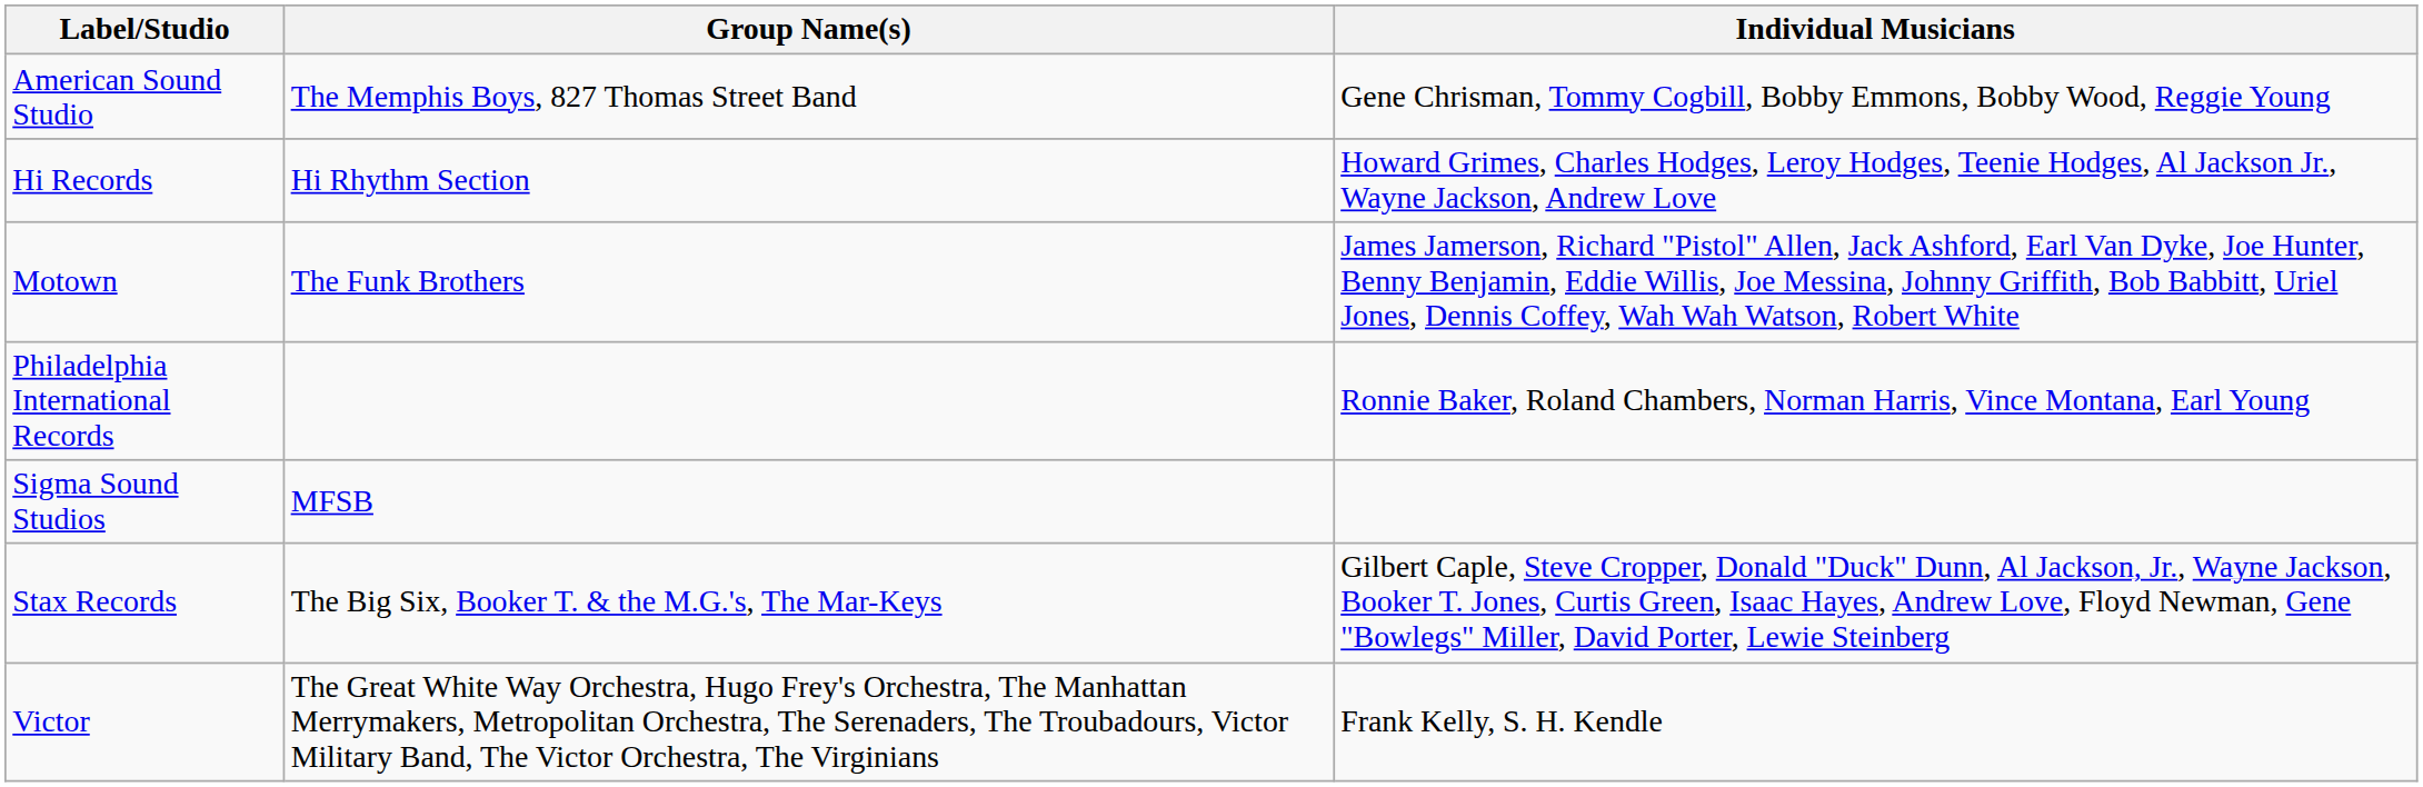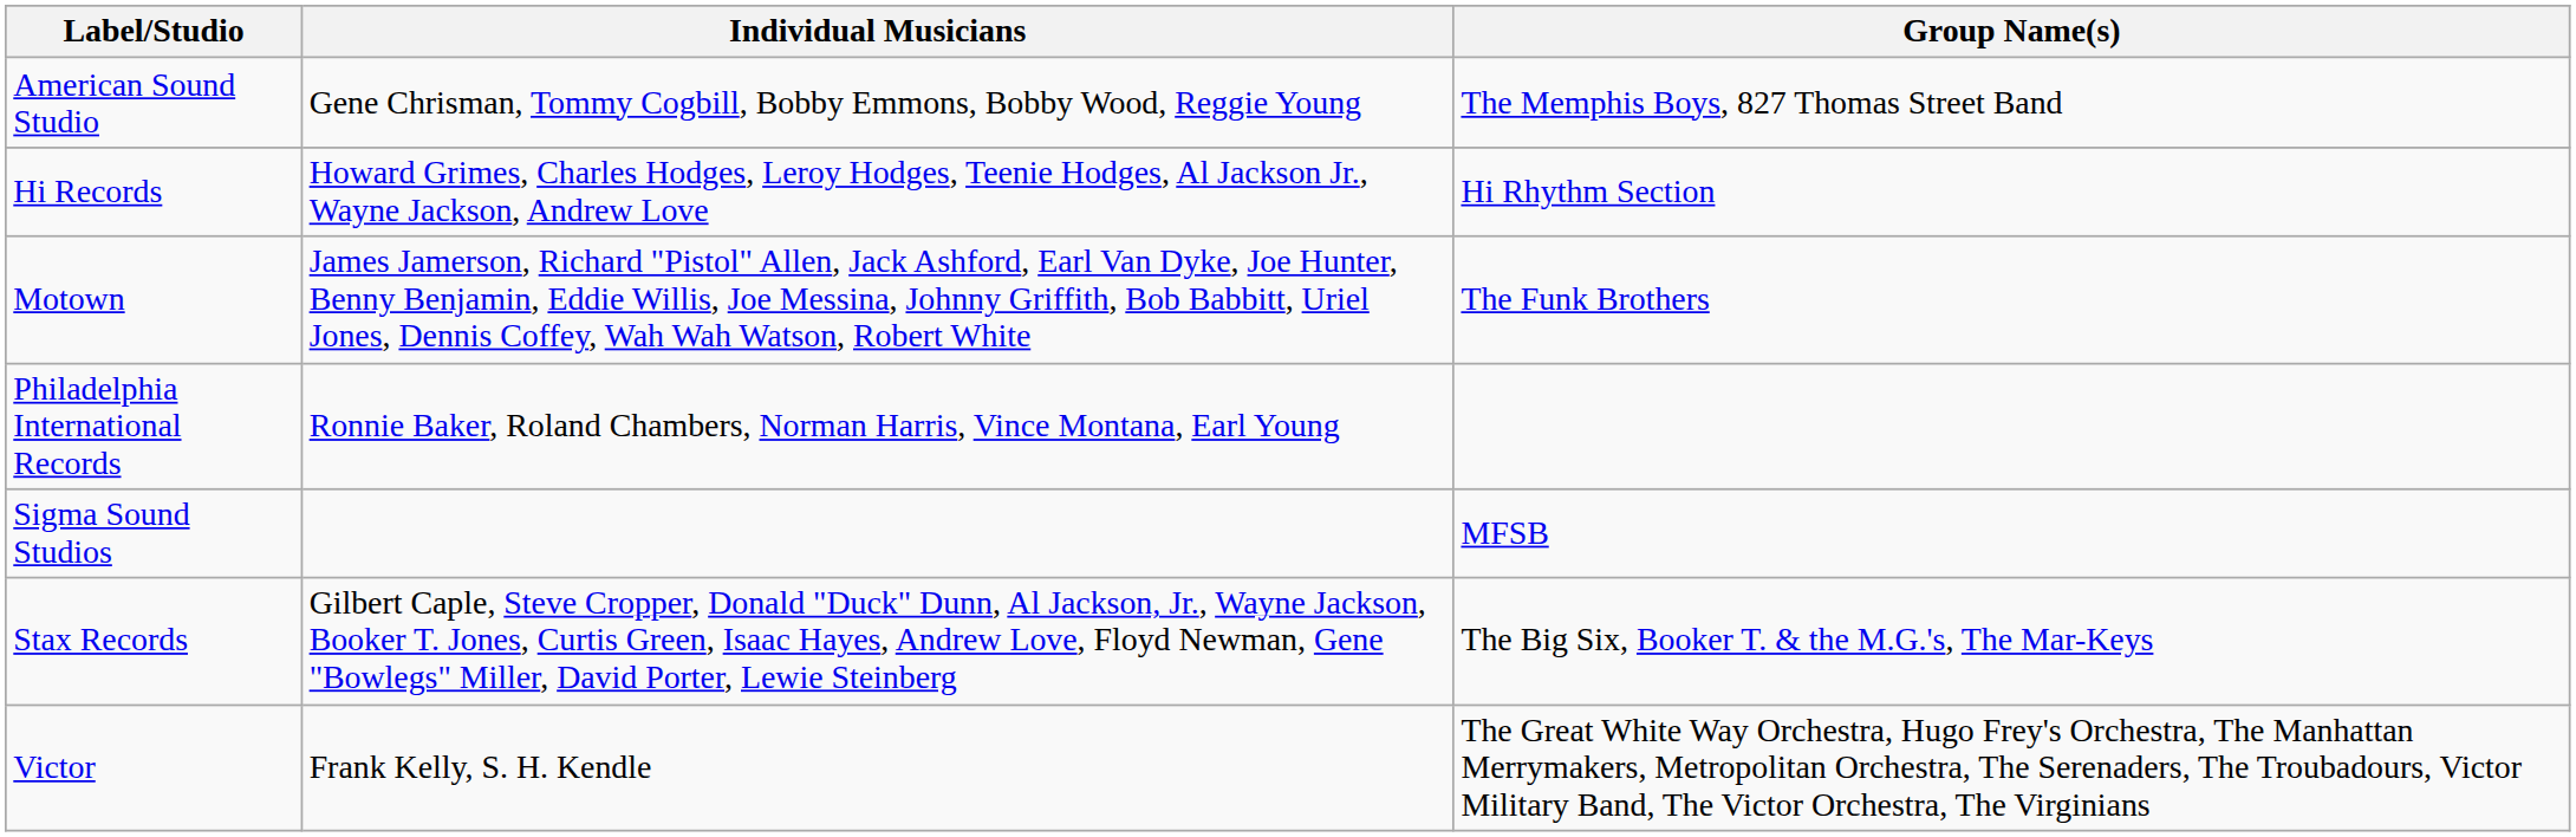columns swapped: Group Name(s) <-> Individual Musicians
